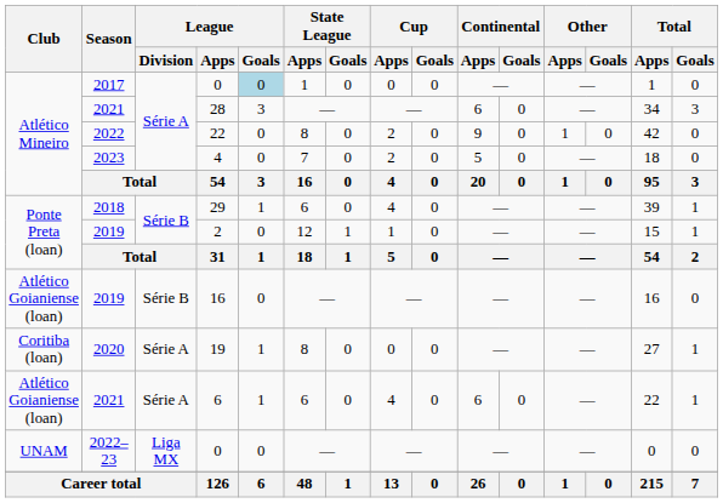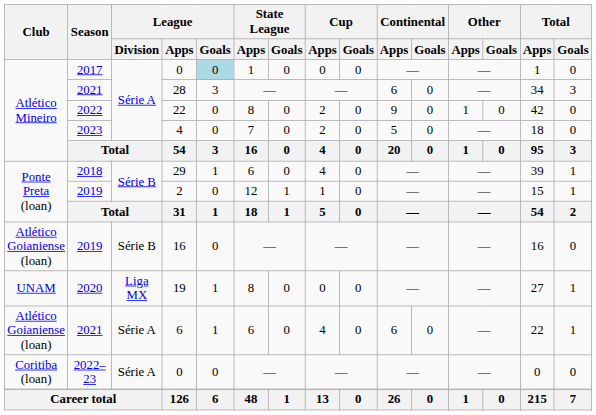19 | Club: Coritiba (loan) -> UNAM
19 | League / Division: Série A -> Liga MX
2022–23 / 0 | Club: UNAM -> Coritiba (loan)
2022–23 / 0 | League / Division: Liga MX -> Série A
